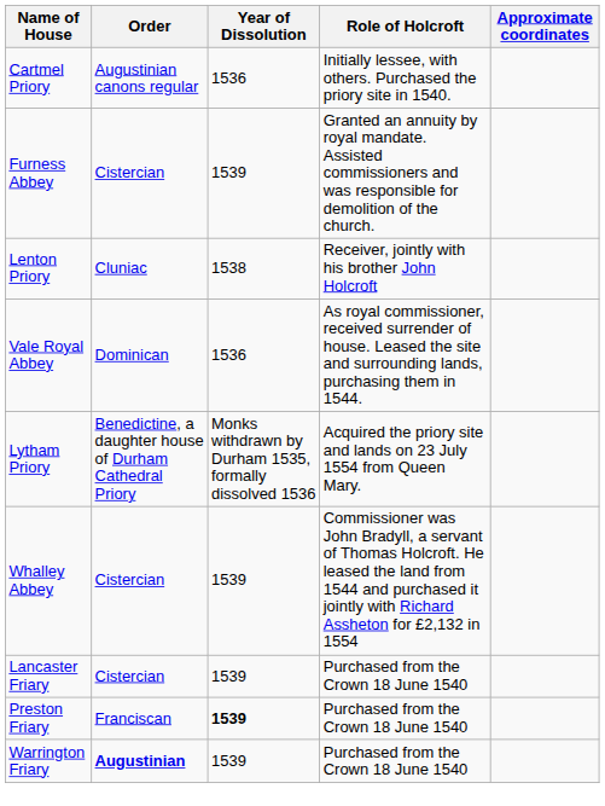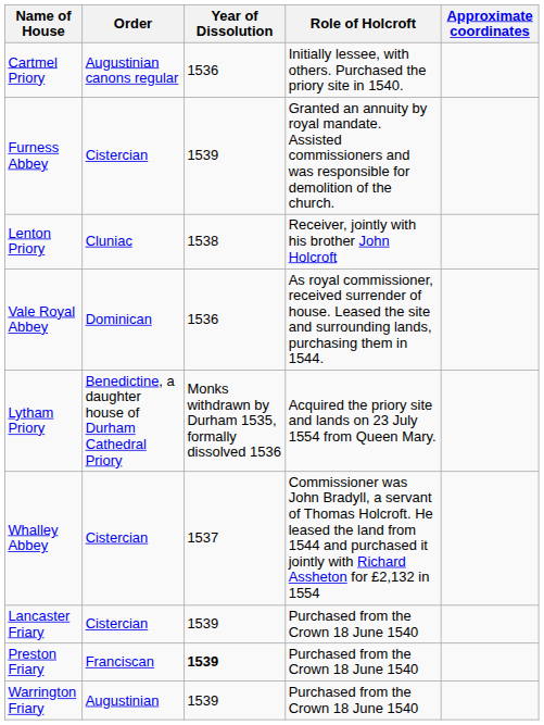Whalley Abbey | Year of Dissolution: 1539 -> 1537
Warrington Friary | Order: bold -> normal
